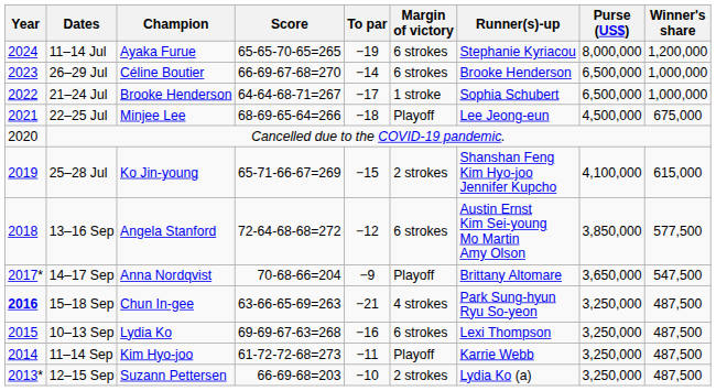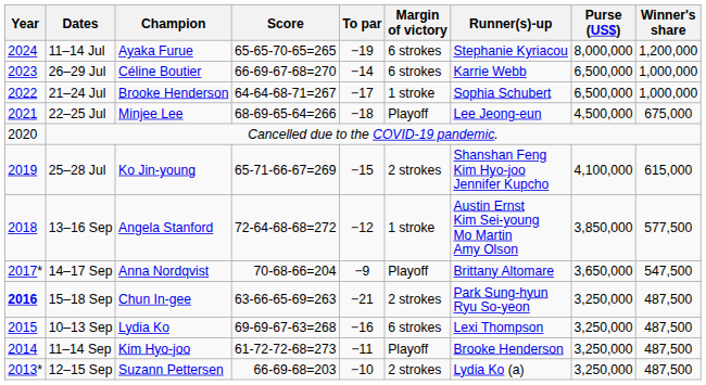26–29 Jul | Runner(s)-up: Brooke Henderson -> Karrie Webb
13–16 Sep | Margin of victory: 6 strokes -> 1 stroke
15–18 Sep | Margin of victory: 4 strokes -> 2 strokes
11–14 Sep | Runner(s)-up: Karrie Webb -> Brooke Henderson
